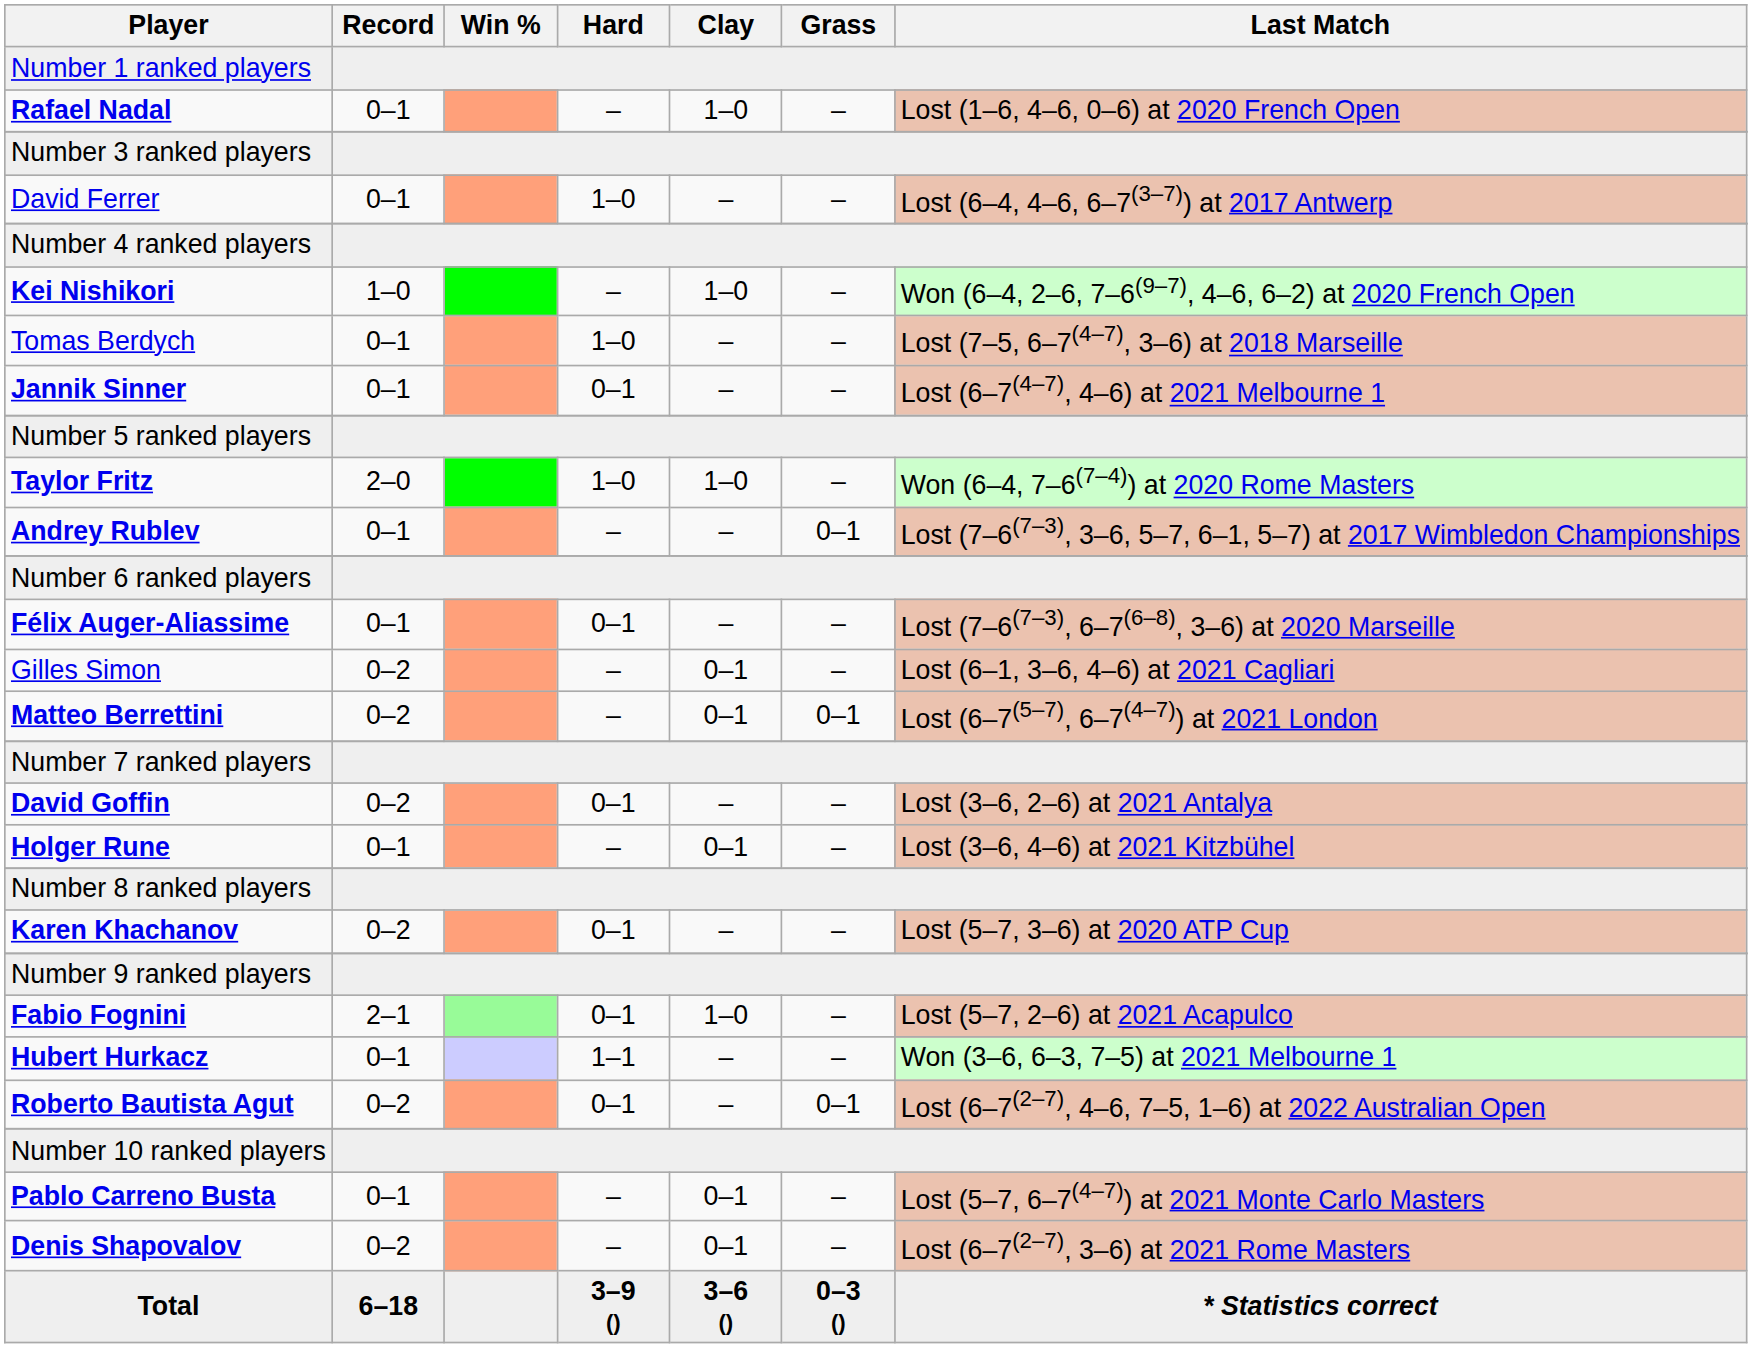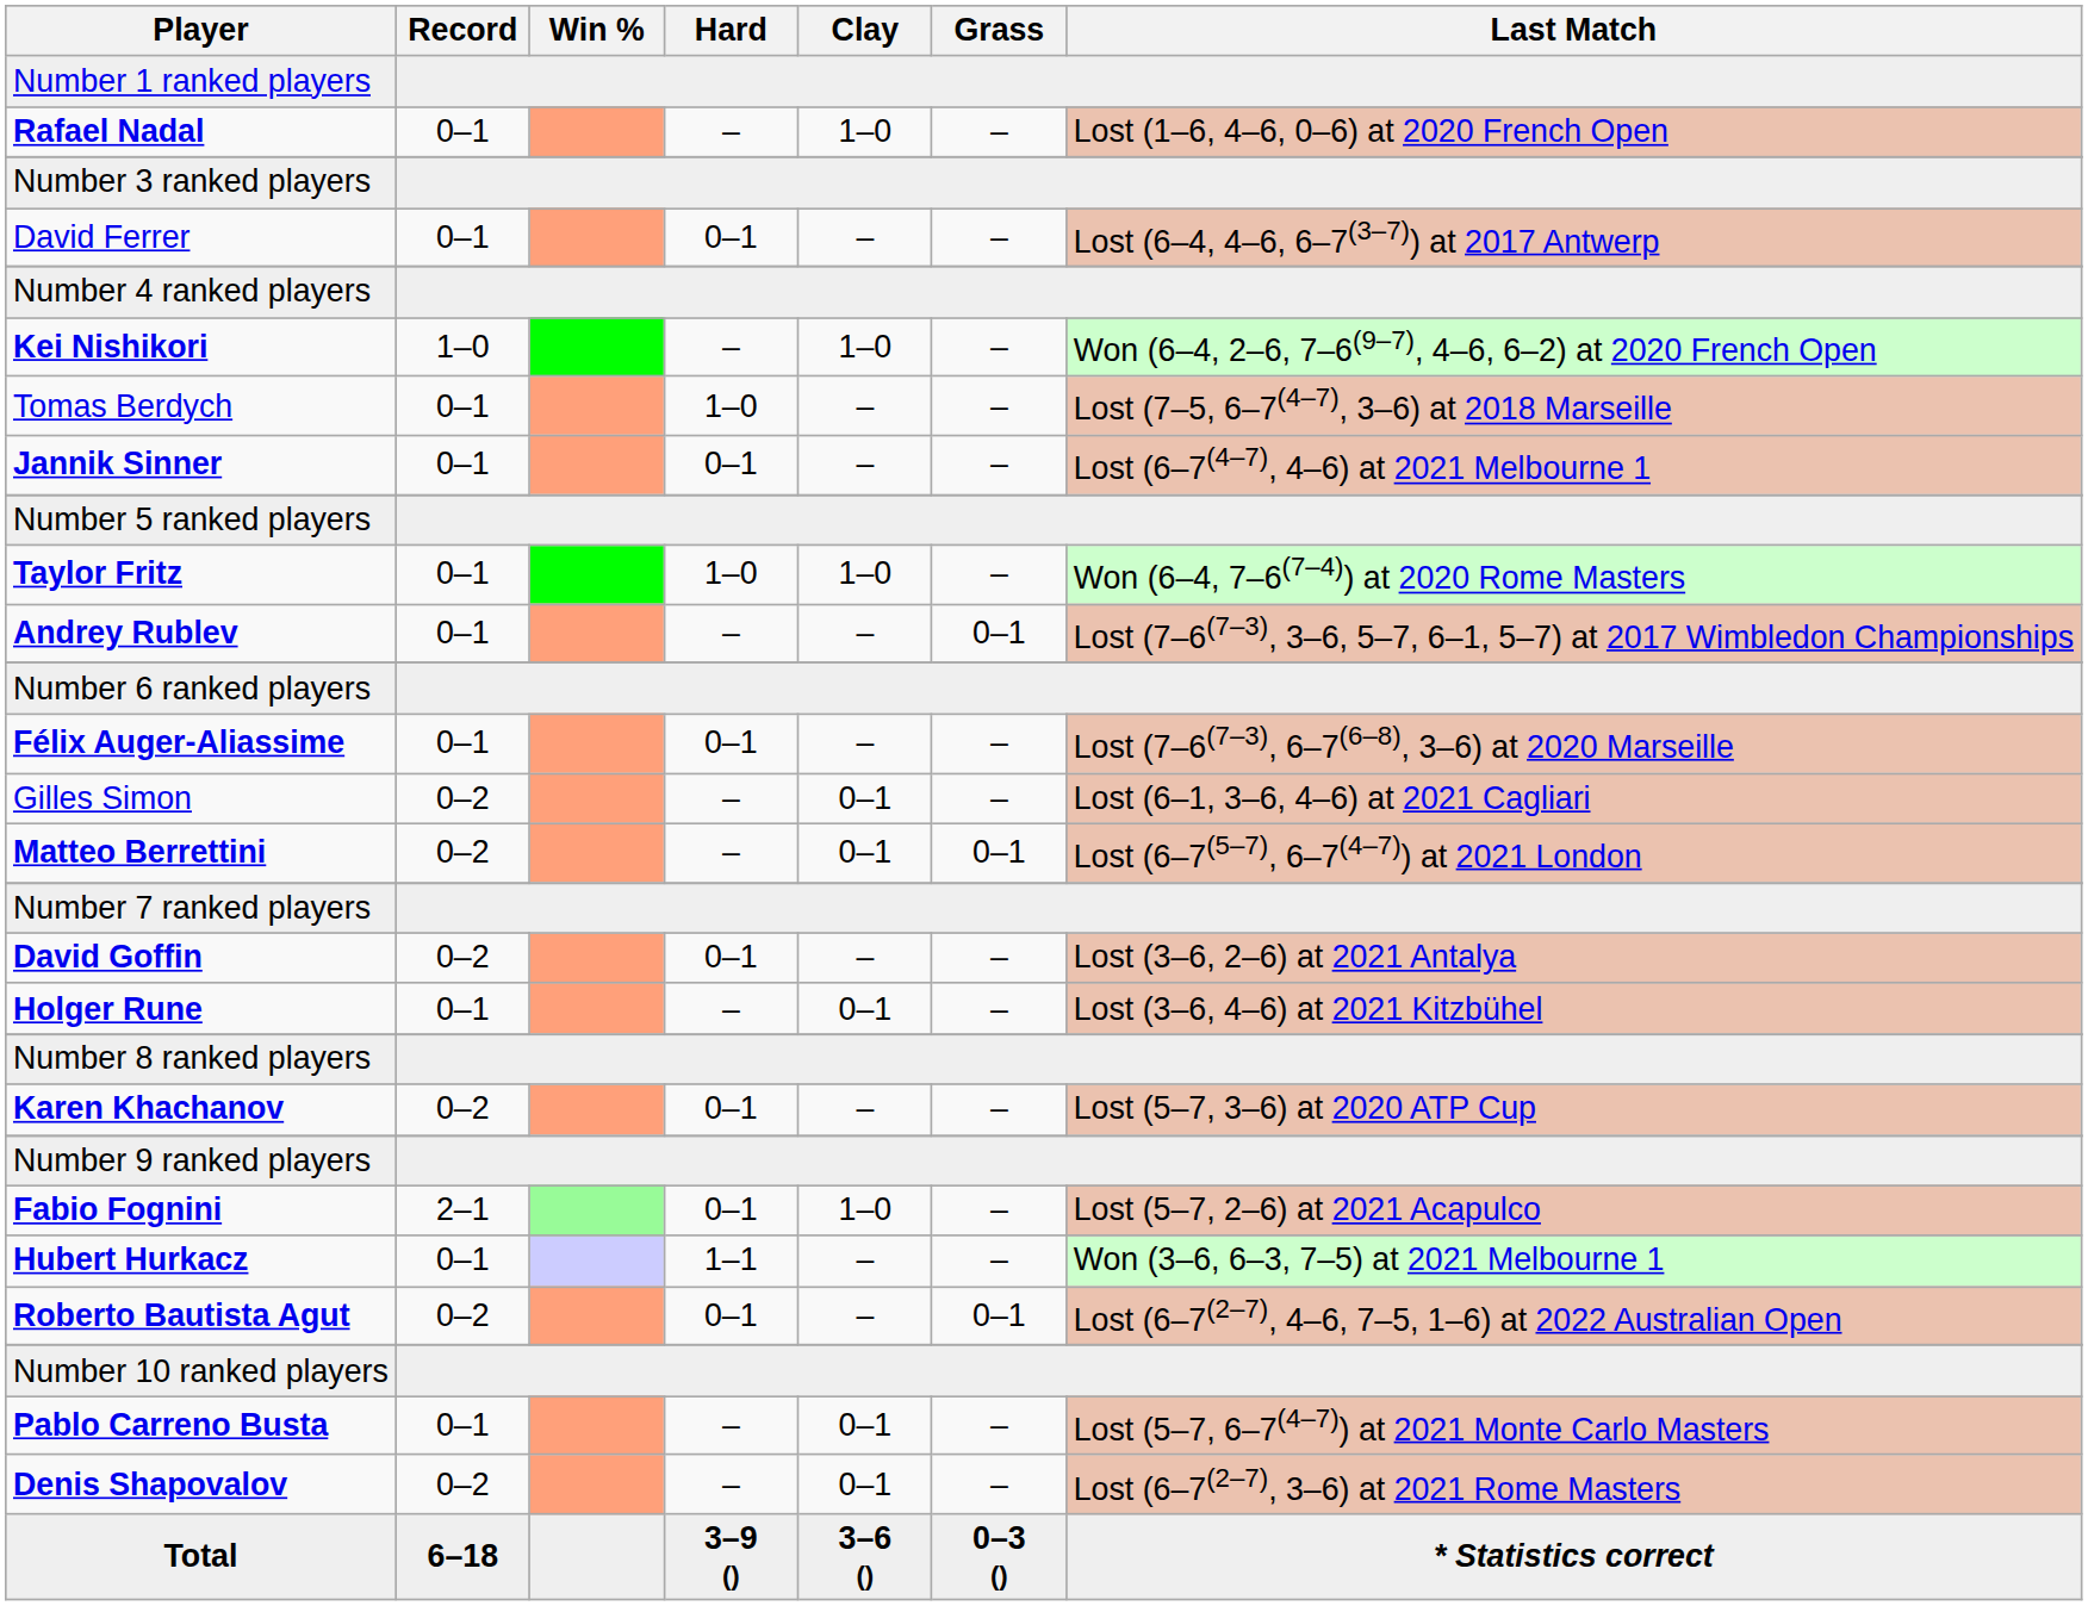David Ferrer | Hard: 1–0 -> 0–1
Taylor Fritz | Record: 2–0 -> 0–1
